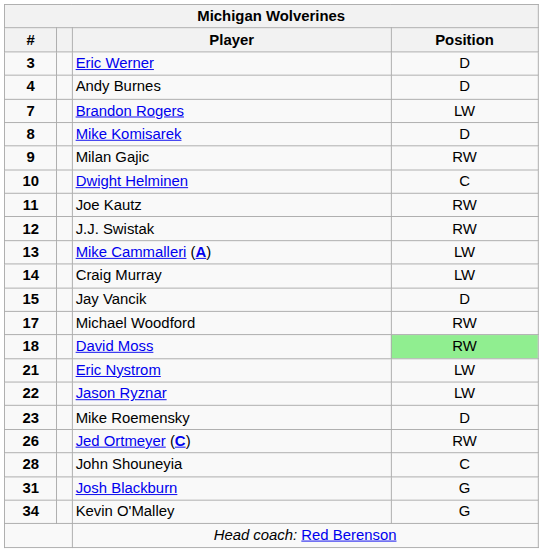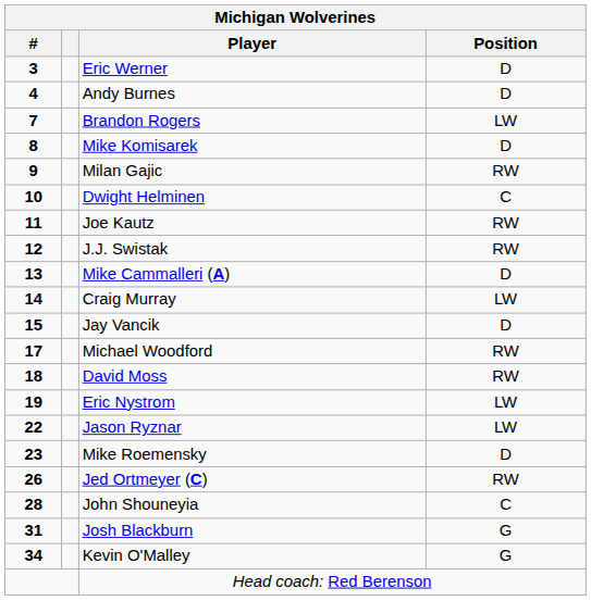Mike Cammalleri (A) | Michigan Wolverines / Position: LW -> D
David Moss | Michigan Wolverines / Position: lightgreen background -> no background
Eric Nystrom | Michigan Wolverines / #: 21 -> 19
